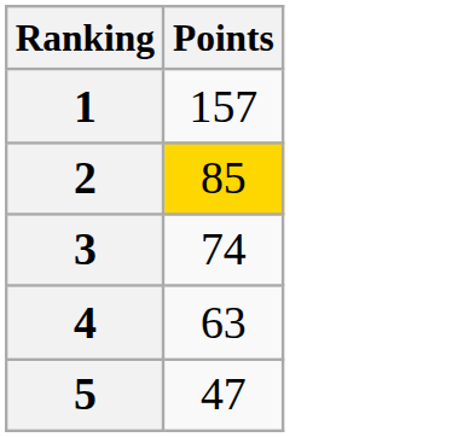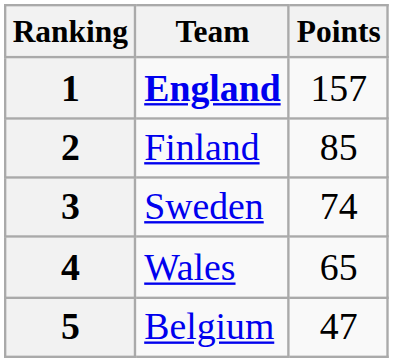+ column: Team | England | Finland | Sweden | Wales | Belgium
2 | Points: gold background -> no background
4 | Points: 63 -> 65
